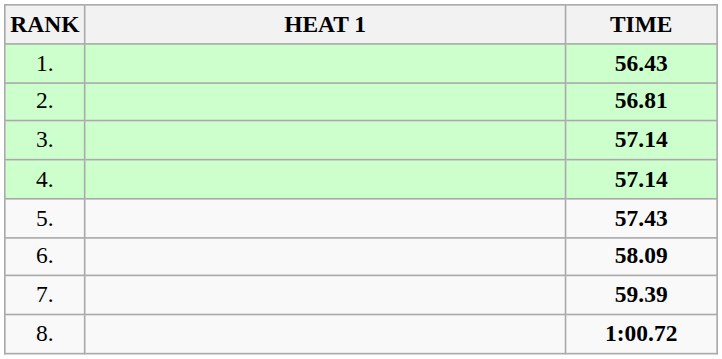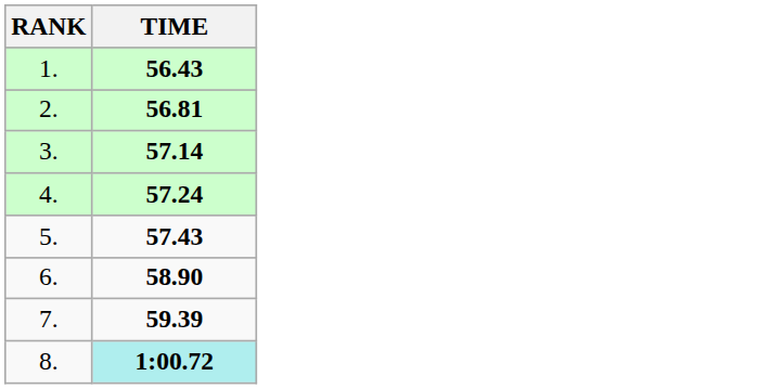- column: HEAT 1
4. | TIME: 57.14 -> 57.24
6. | TIME: 58.09 -> 58.90
8. | TIME: no background -> paleturquoise background
